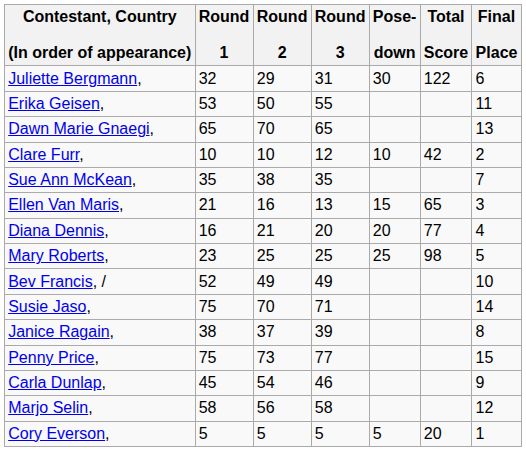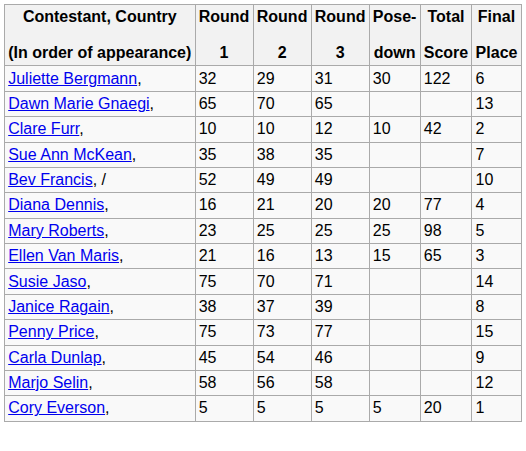- row: Erika Geisen, | 53 | 50 | 55 | 11
rows swapped: Ellen Van Maris, <-> Bev Francis, /
